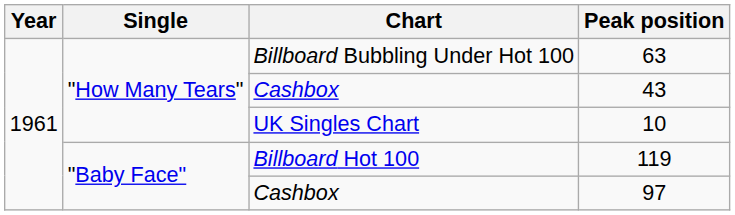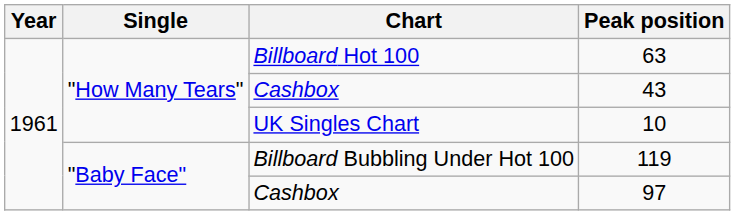63 | Chart: Billboard Bubbling Under Hot 100 -> Billboard Hot 100
119 | Chart: Billboard Hot 100 -> Billboard Bubbling Under Hot 100
